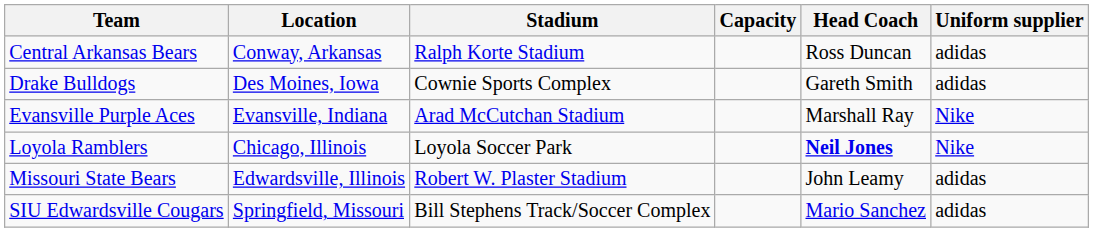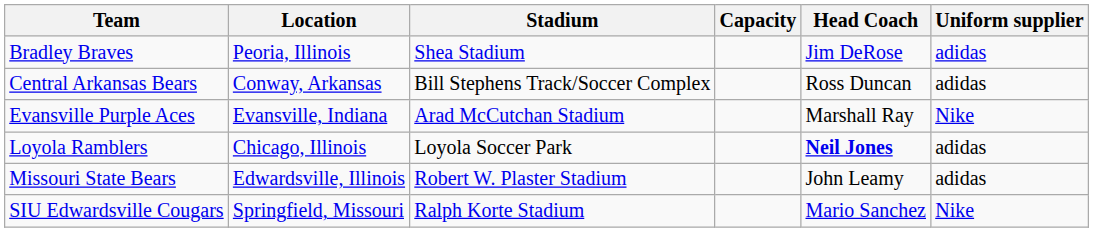+ row: Bradley Braves | Peoria, Illinois | Shea Stadium | Jim DeRose | adidas
Central Arkansas Bears | Stadium: Ralph Korte Stadium -> Bill Stephens Track/Soccer Complex
- row: Drake Bulldogs | Des Moines, Iowa | Cownie Sports Complex | Gareth Smith | adidas
Loyola Ramblers | Uniform supplier: Nike -> adidas
SIU Edwardsville Cougars | Stadium: Bill Stephens Track/Soccer Complex -> Ralph Korte Stadium
SIU Edwardsville Cougars | Uniform supplier: adidas -> Nike
